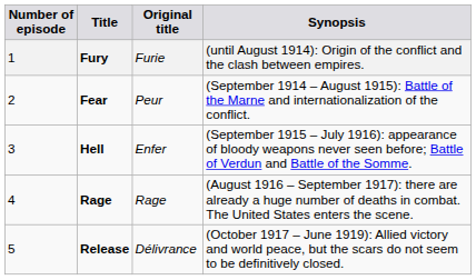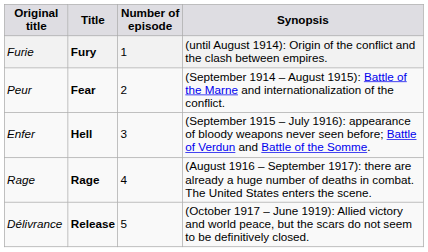columns swapped: Number of episode <-> Original title
